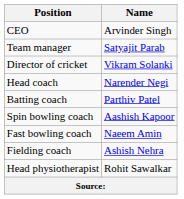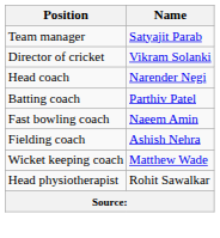- row: CEO | Arvinder Singh
- row: Spin bowling coach | Aashish Kapoor
+ row: Wicket keeping coach | Matthew Wade
